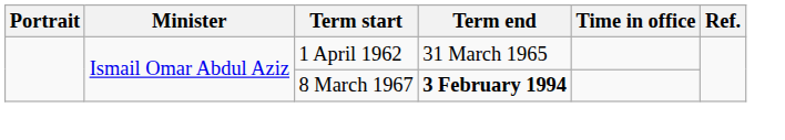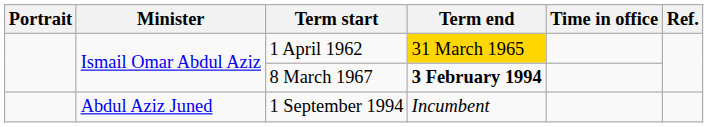1 April 1962 | Term end: no background -> gold background
+ row: Abdul Aziz Juned | 1 September 1994 | Incumbent
